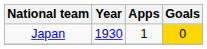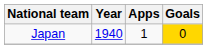Japan | Year: 1930 -> 1940
